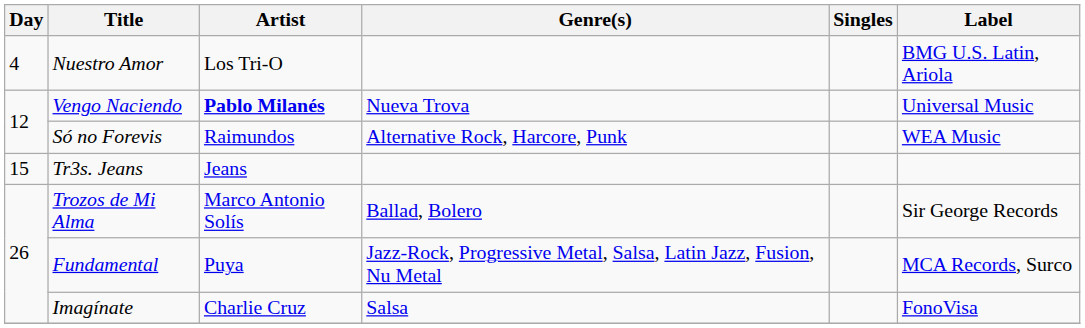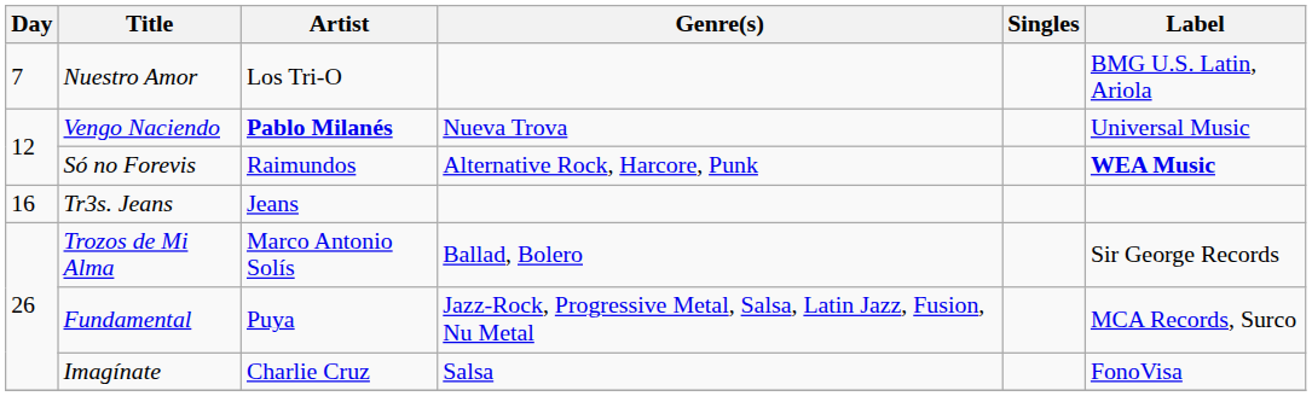Nuestro Amor | Day: 4 -> 7
Só no Forevis | Label: normal -> bold
Tr3s. Jeans | Day: 15 -> 16
